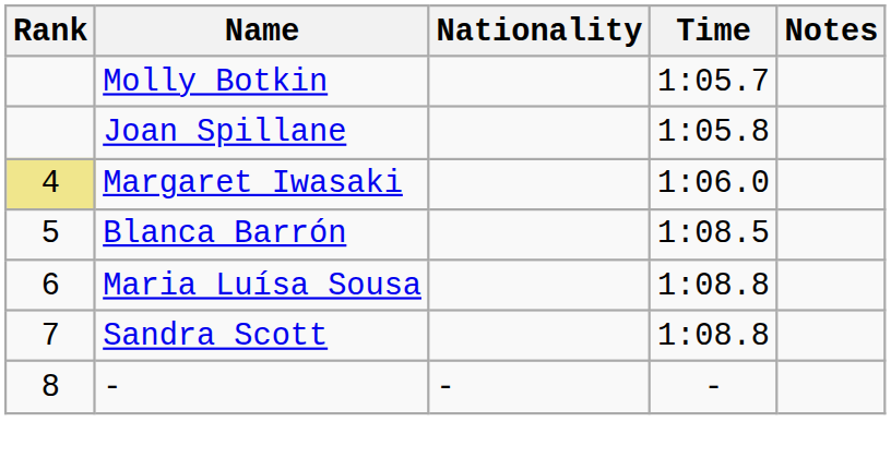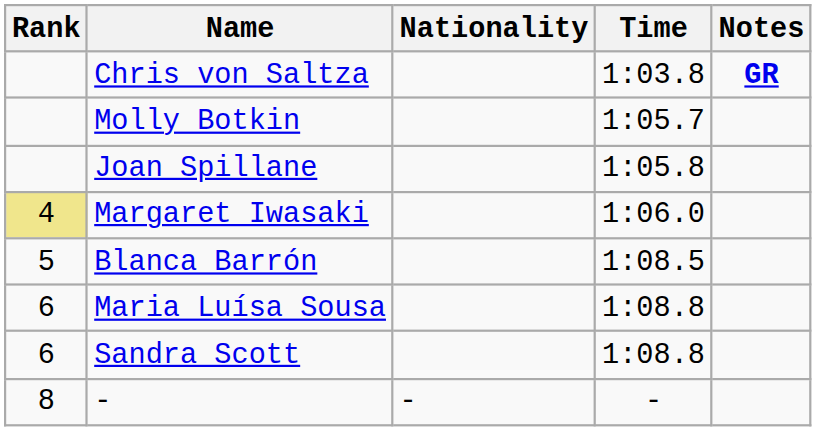+ row: Chris von Saltza | 1:03.8 | GR
Sandra Scott | Rank: 7 -> 6
